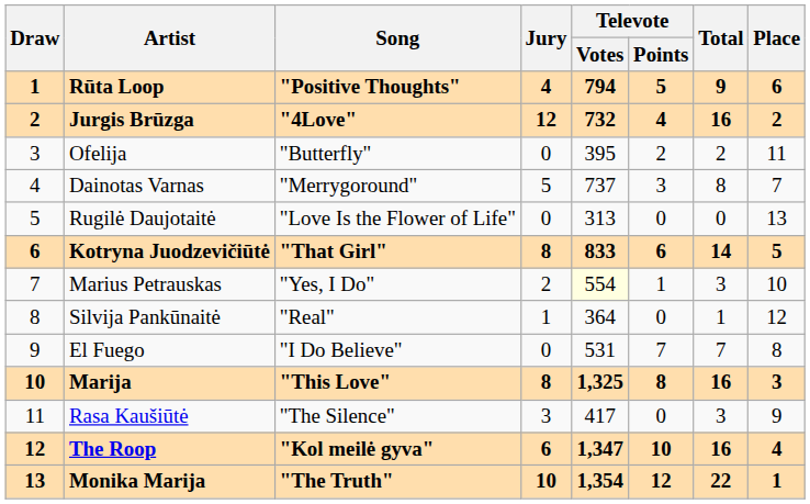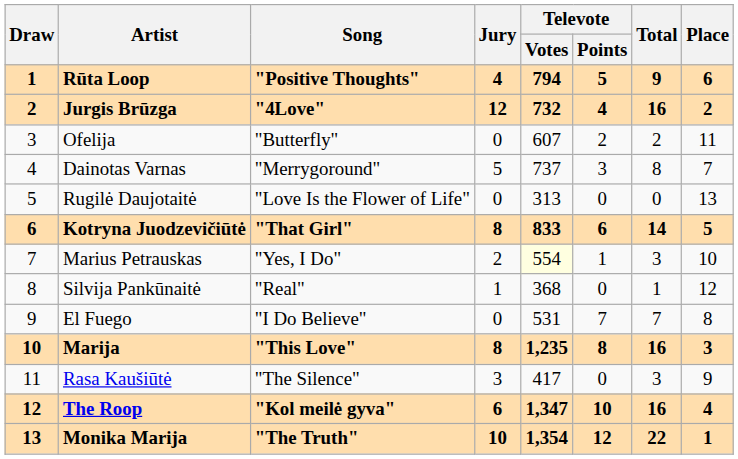Ofelija | Televote / Votes: 395 -> 607
Silvija Pankūnaitė | Televote / Votes: 364 -> 368
Marija | Televote / Votes: 1,325 -> 1,235
